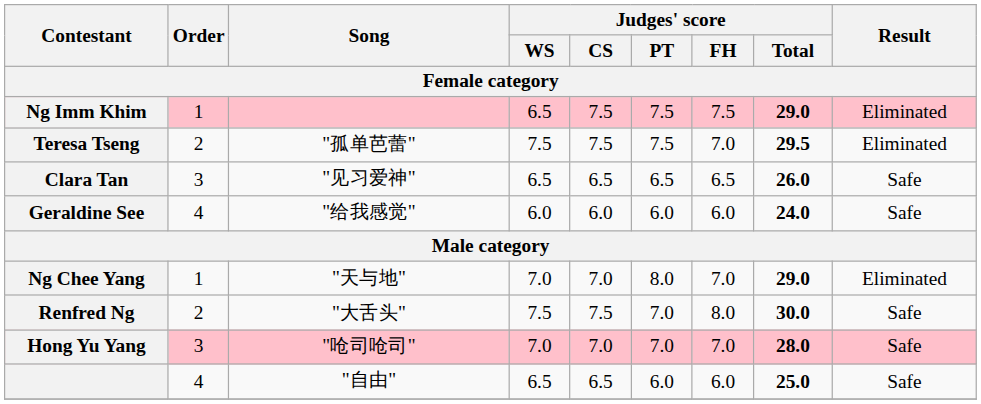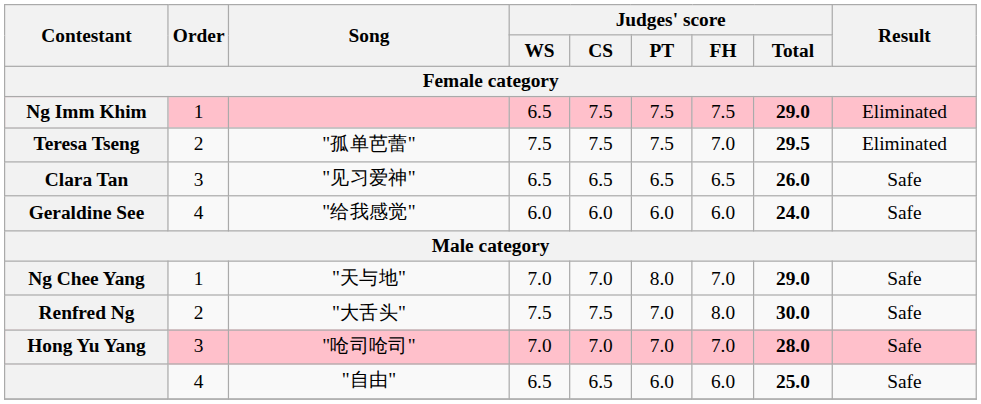Ng Chee Yang | Result: Eliminated -> Safe
